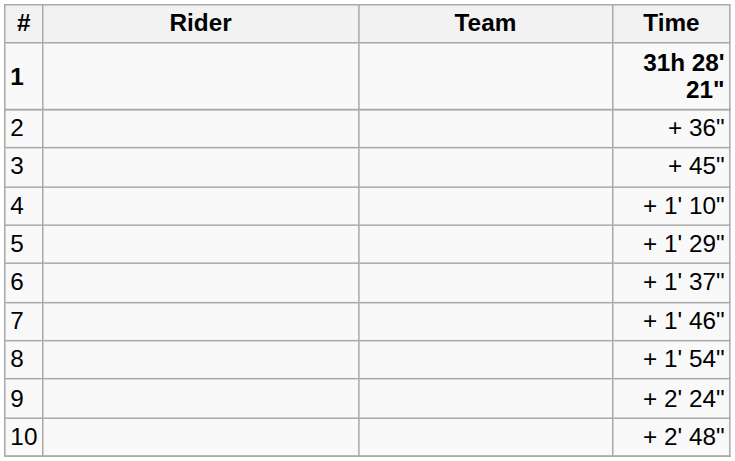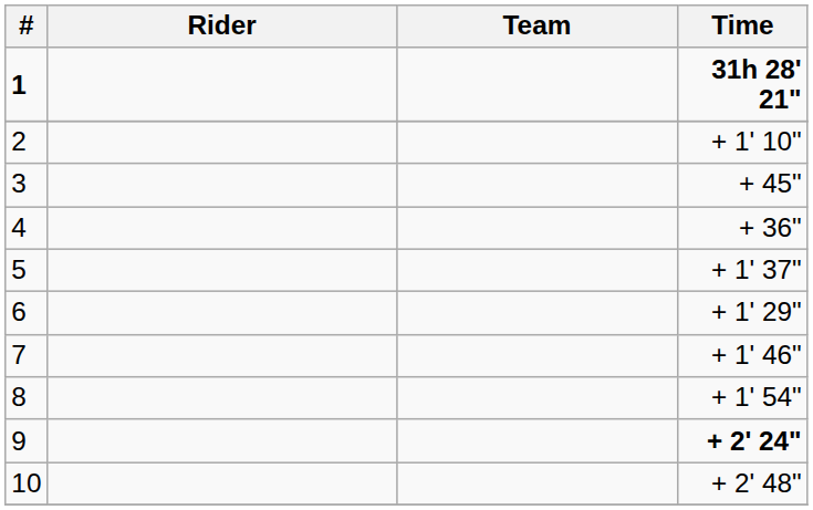2 | Time: + 36" -> + 1' 10"
4 | Time: + 1' 10" -> + 36"
5 | Time: + 1' 29" -> + 1' 37"
6 | Time: + 1' 37" -> + 1' 29"
9 | Time: normal -> bold
